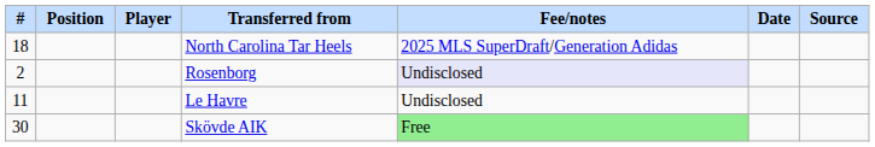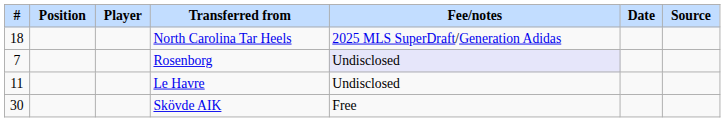Rosenborg | #: 2 -> 7
Skövde AIK | Fee/notes: lightgreen background -> no background
